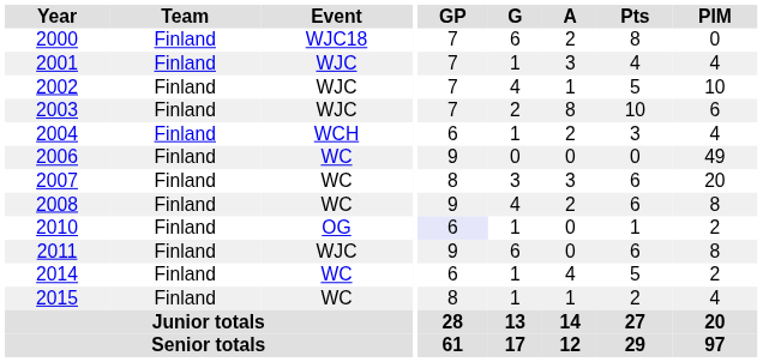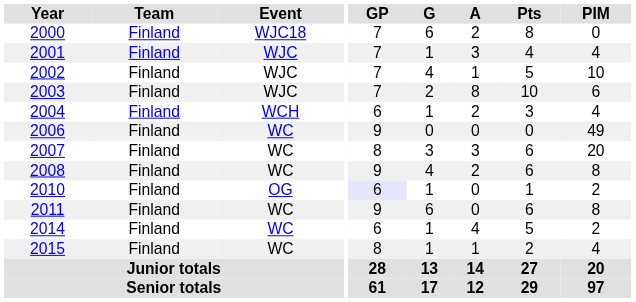2011 | Event: WJC -> WC
